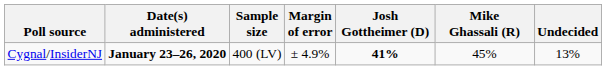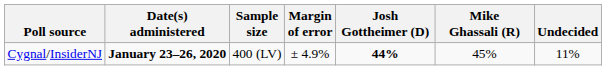Cygnal/InsiderNJ | Josh Gottheimer (D): 41% -> 44%
Cygnal/InsiderNJ | Undecided: 13% -> 11%
